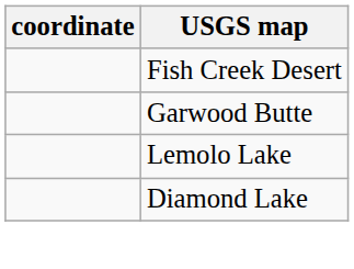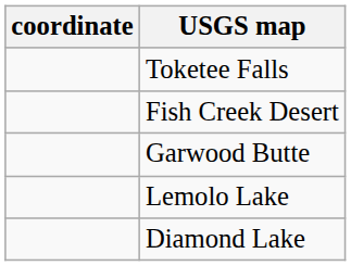+ row: Toketee Falls
